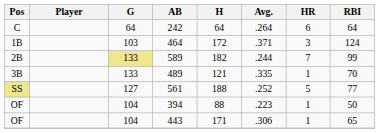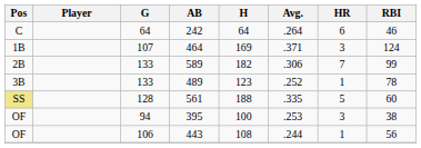242 | RBI: 64 -> 46
464 | G: 103 -> 107
464 | H: 172 -> 169
589 | G: khaki background -> no background
589 | Avg.: .244 -> .306
489 | H: 121 -> 123
489 | Avg.: .335 -> .252
489 | RBI: 70 -> 78
561 | G: 127 -> 128
561 | Avg.: .252 -> .335
561 | RBI: 77 -> 60
- row: OF | 104 | 394 | 88 | .223 | 1 | 50
+ row: OF | 94 | 395 | 100 | .253 | 3 | 38
443 | G: 104 -> 106
443 | H: 171 -> 108
443 | Avg.: .306 -> .244
443 | RBI: 65 -> 56
